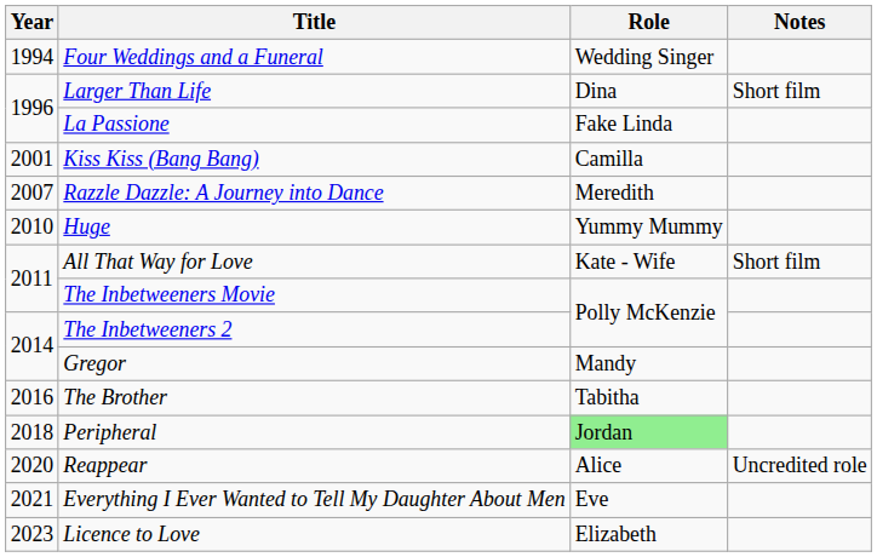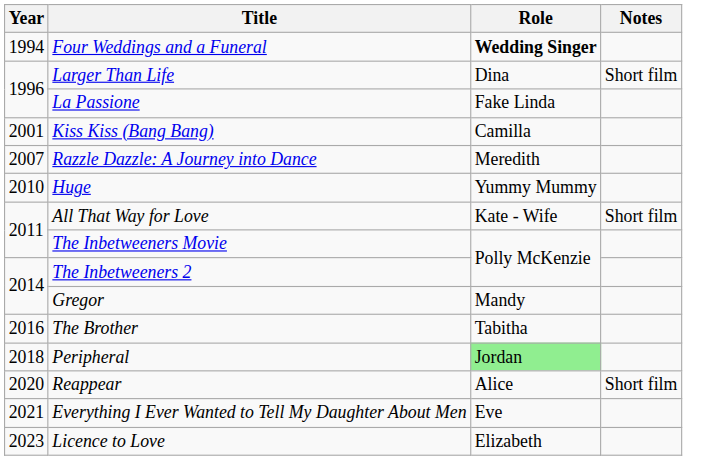Four Weddings and a Funeral | Role: normal -> bold
Reappear | Notes: Uncredited role -> Short film
